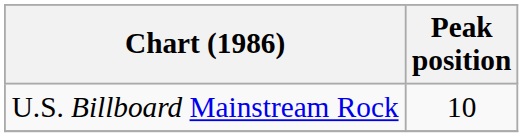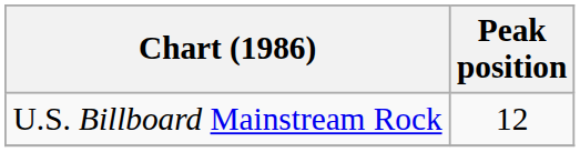U.S. Billboard Mainstream Rock | Peak position: 10 -> 12
